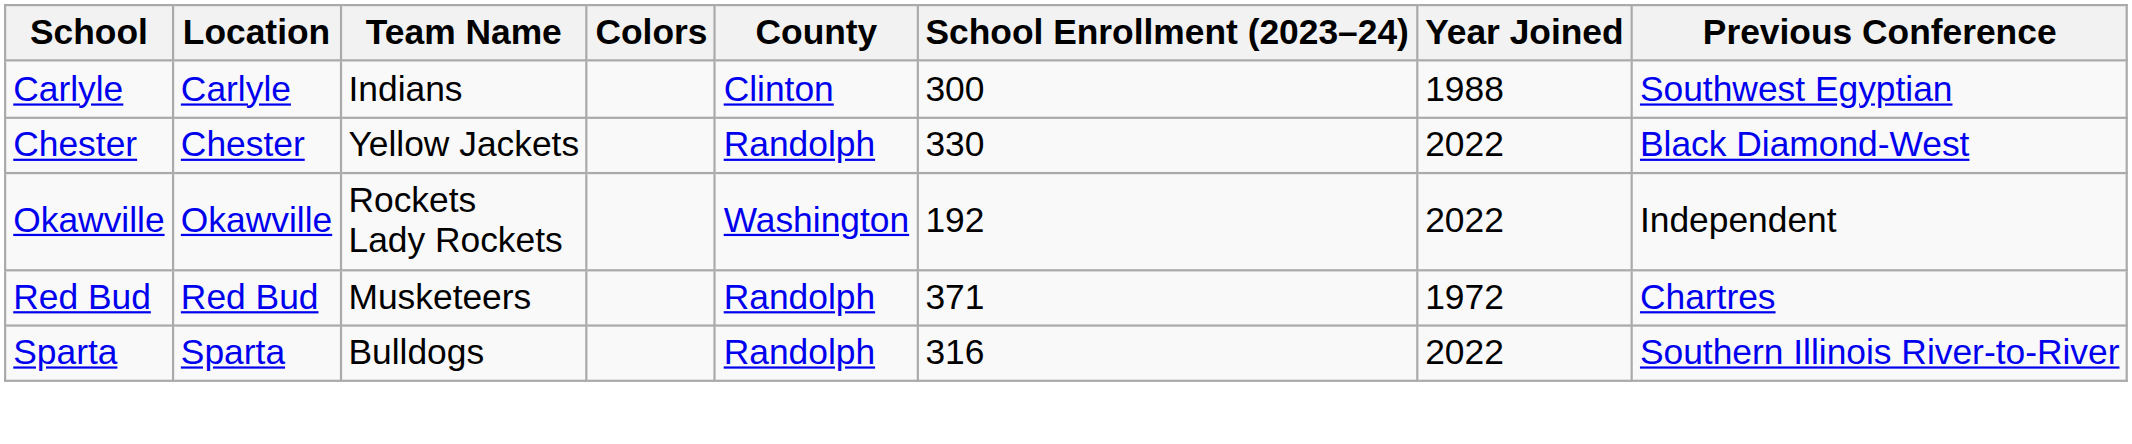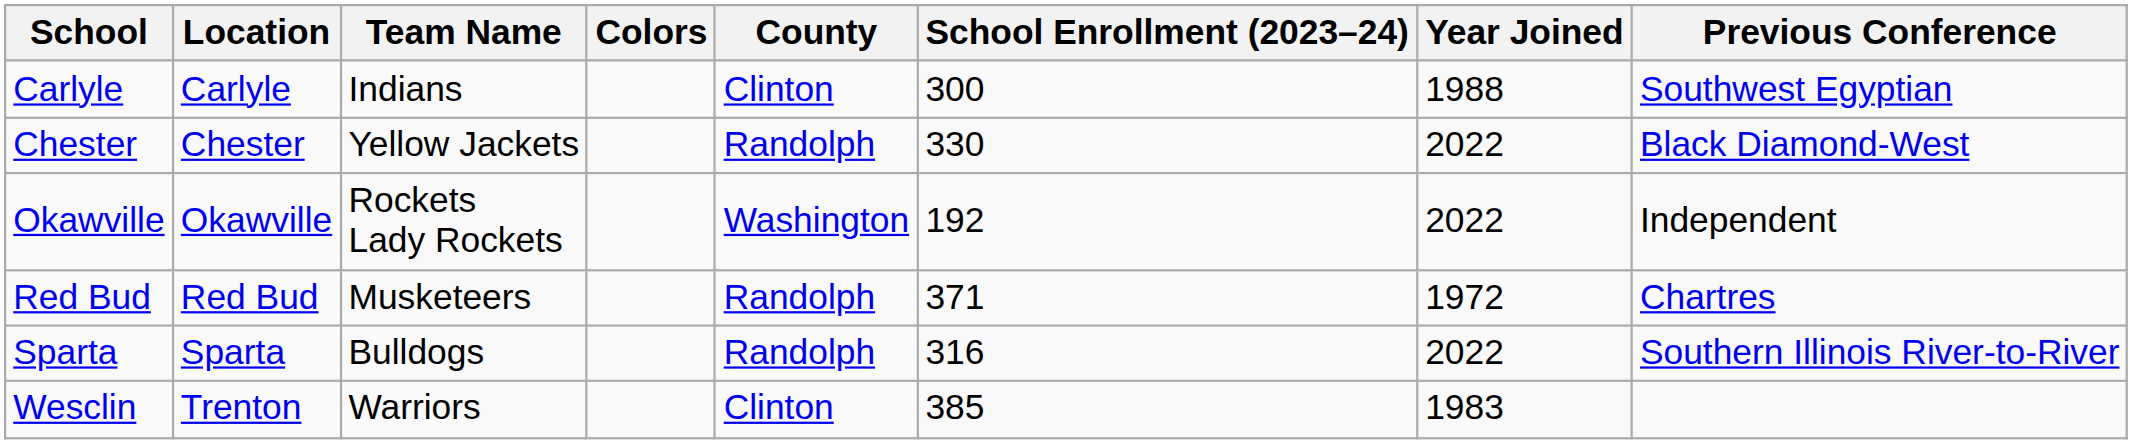+ row: Wesclin | Trenton | Warriors | Clinton | 385 | 1983
